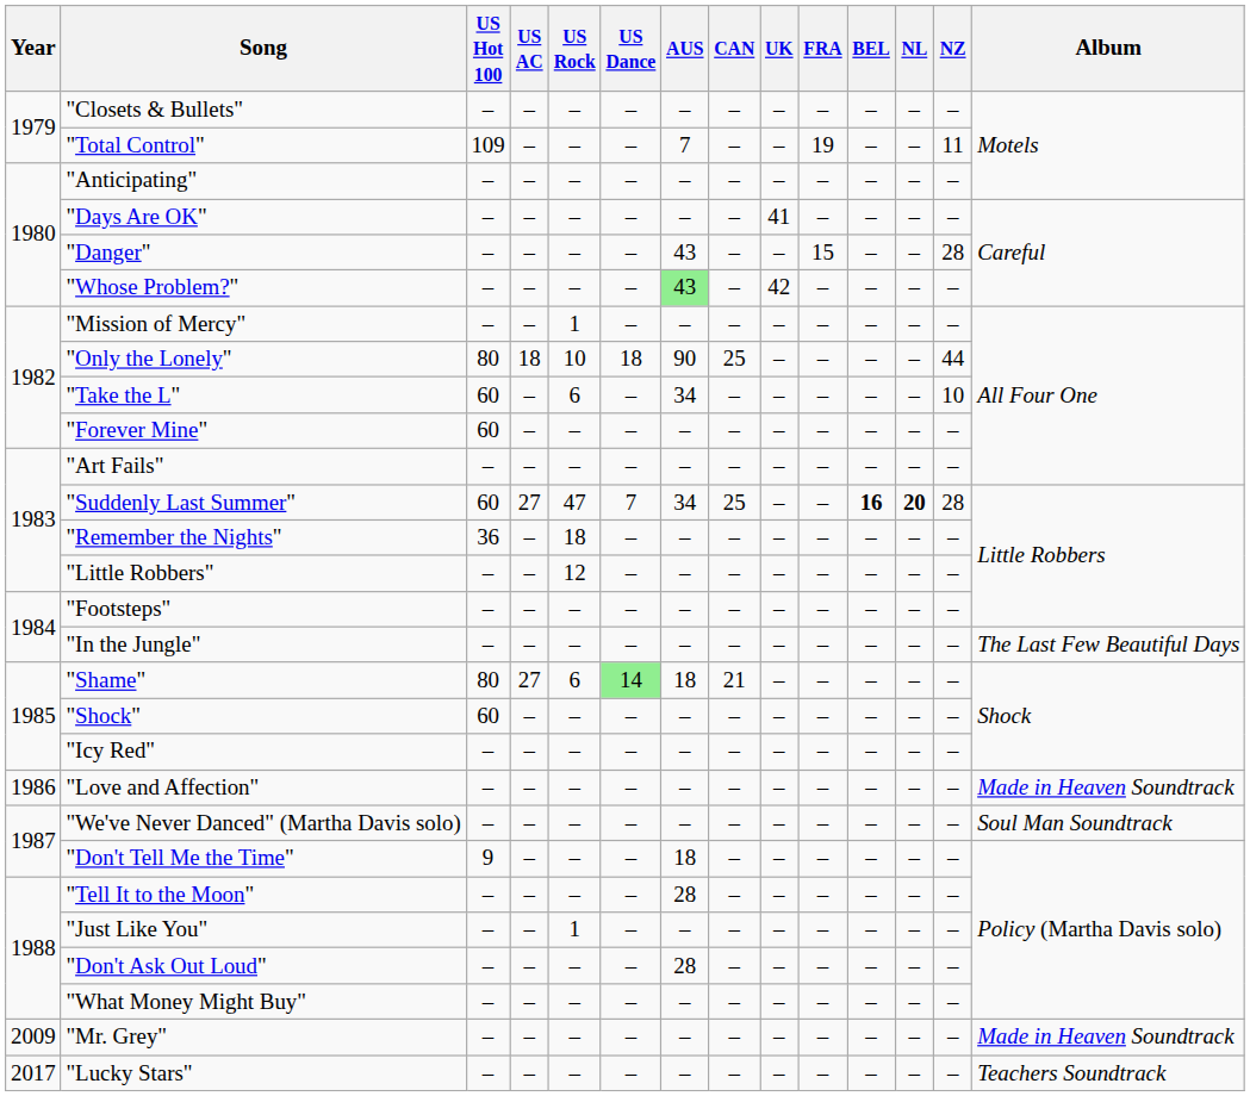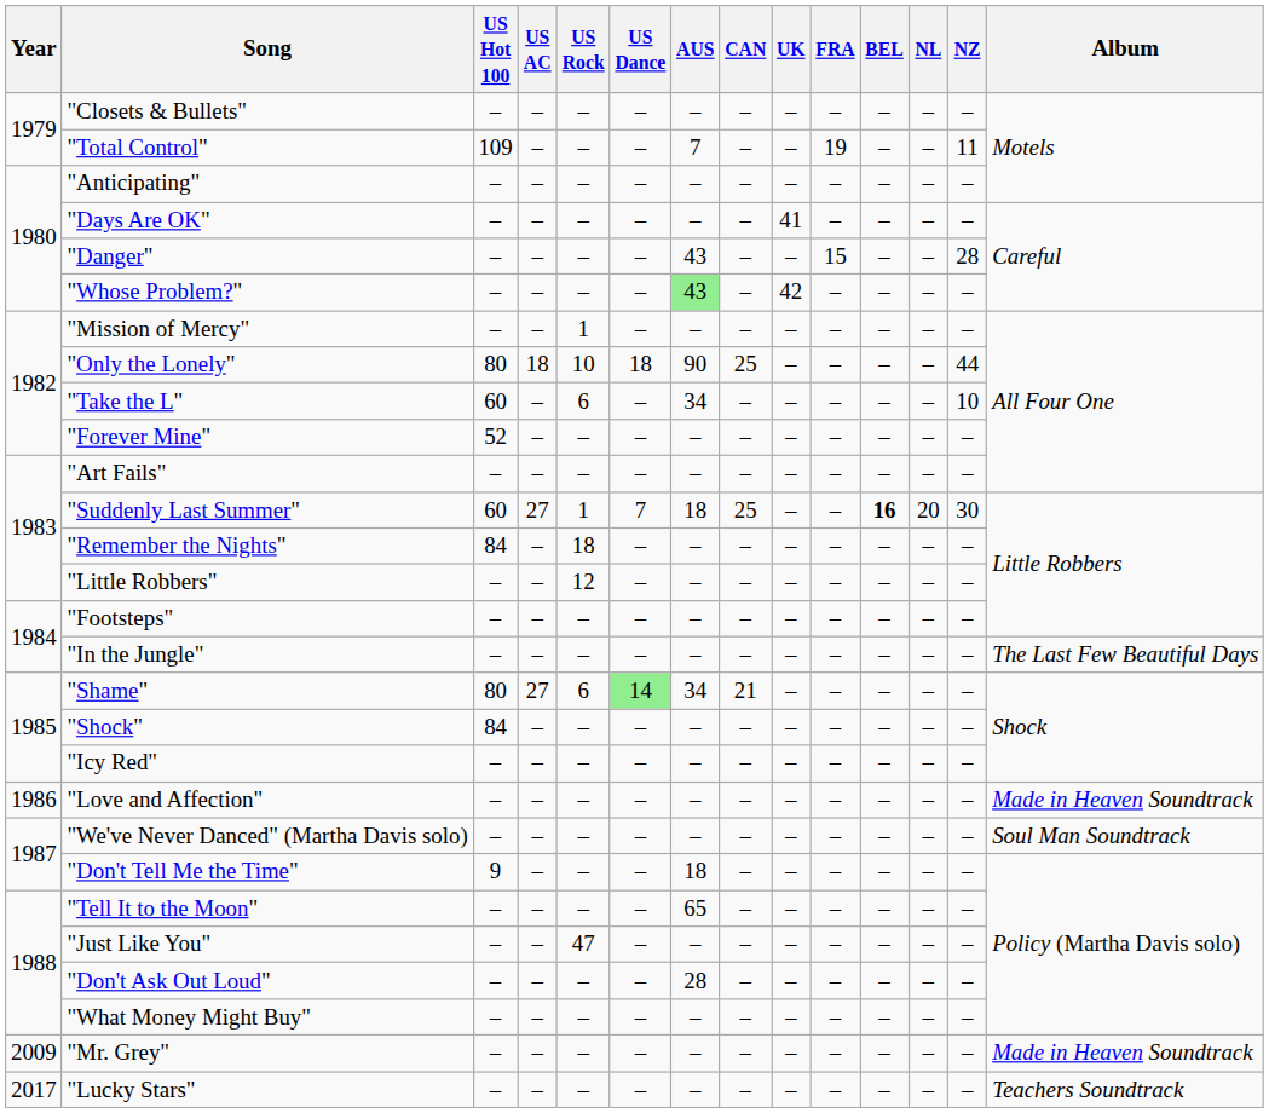"Forever Mine" | US Hot 100: 60 -> 52
"Suddenly Last Summer" | US Rock: 47 -> 1
"Suddenly Last Summer" | AUS: 34 -> 18
"Suddenly Last Summer" | NL: bold -> normal
"Suddenly Last Summer" | NZ: 28 -> 30
"Remember the Nights" | US Hot 100: 36 -> 84
"Shame" | AUS: 18 -> 34
"Shock" | US Hot 100: 60 -> 84
"Tell It to the Moon" | AUS: 28 -> 65
"Just Like You" | US Rock: 1 -> 47
